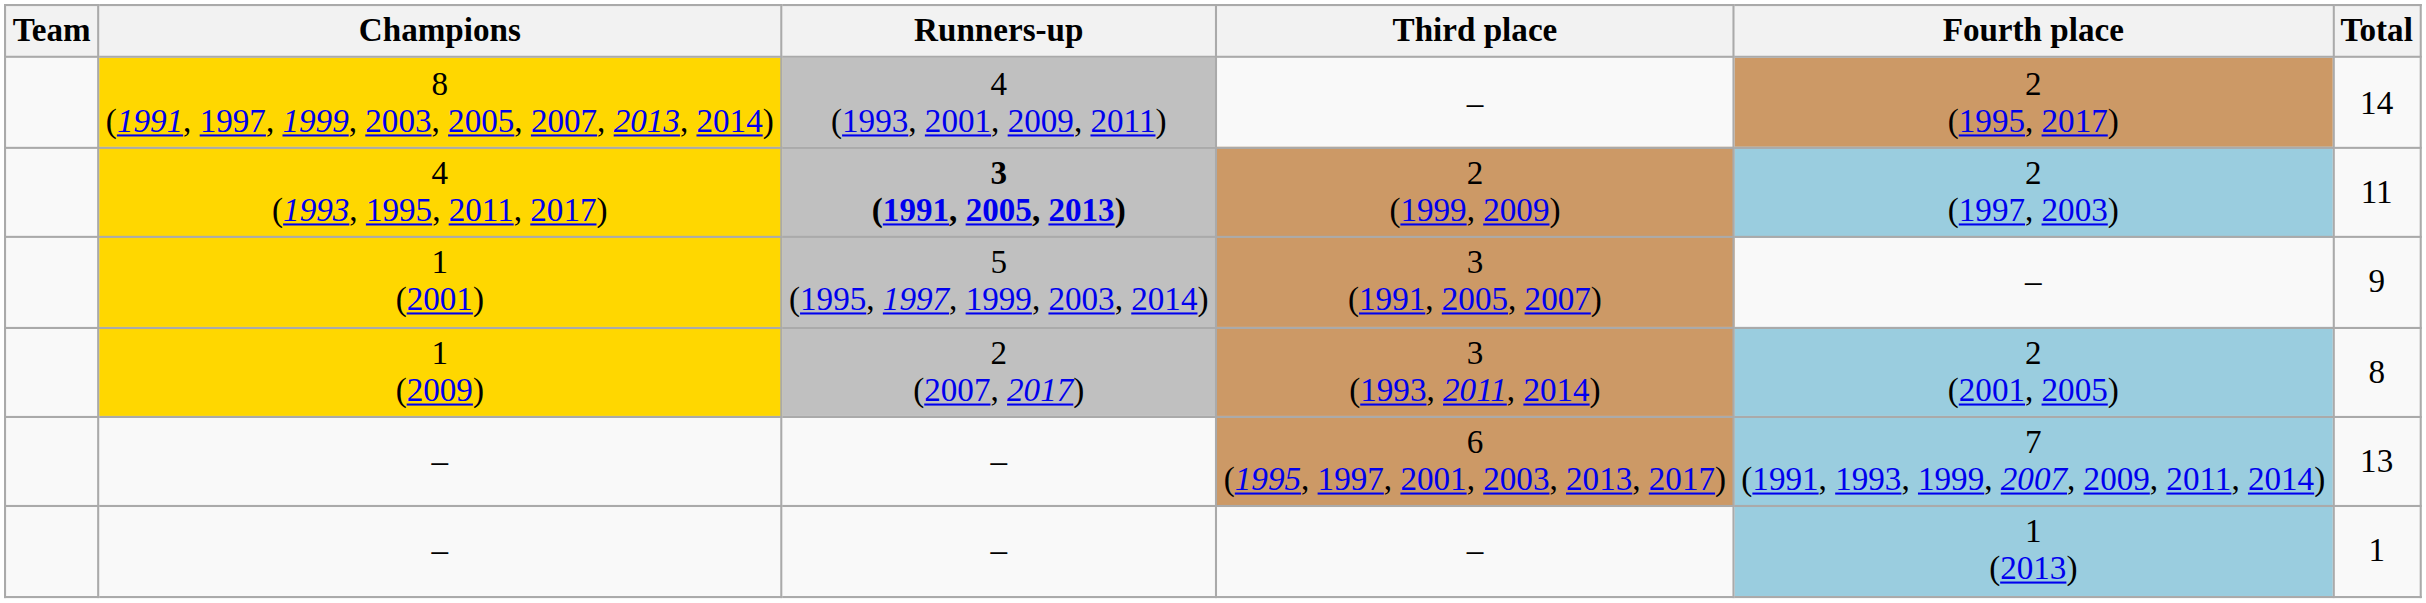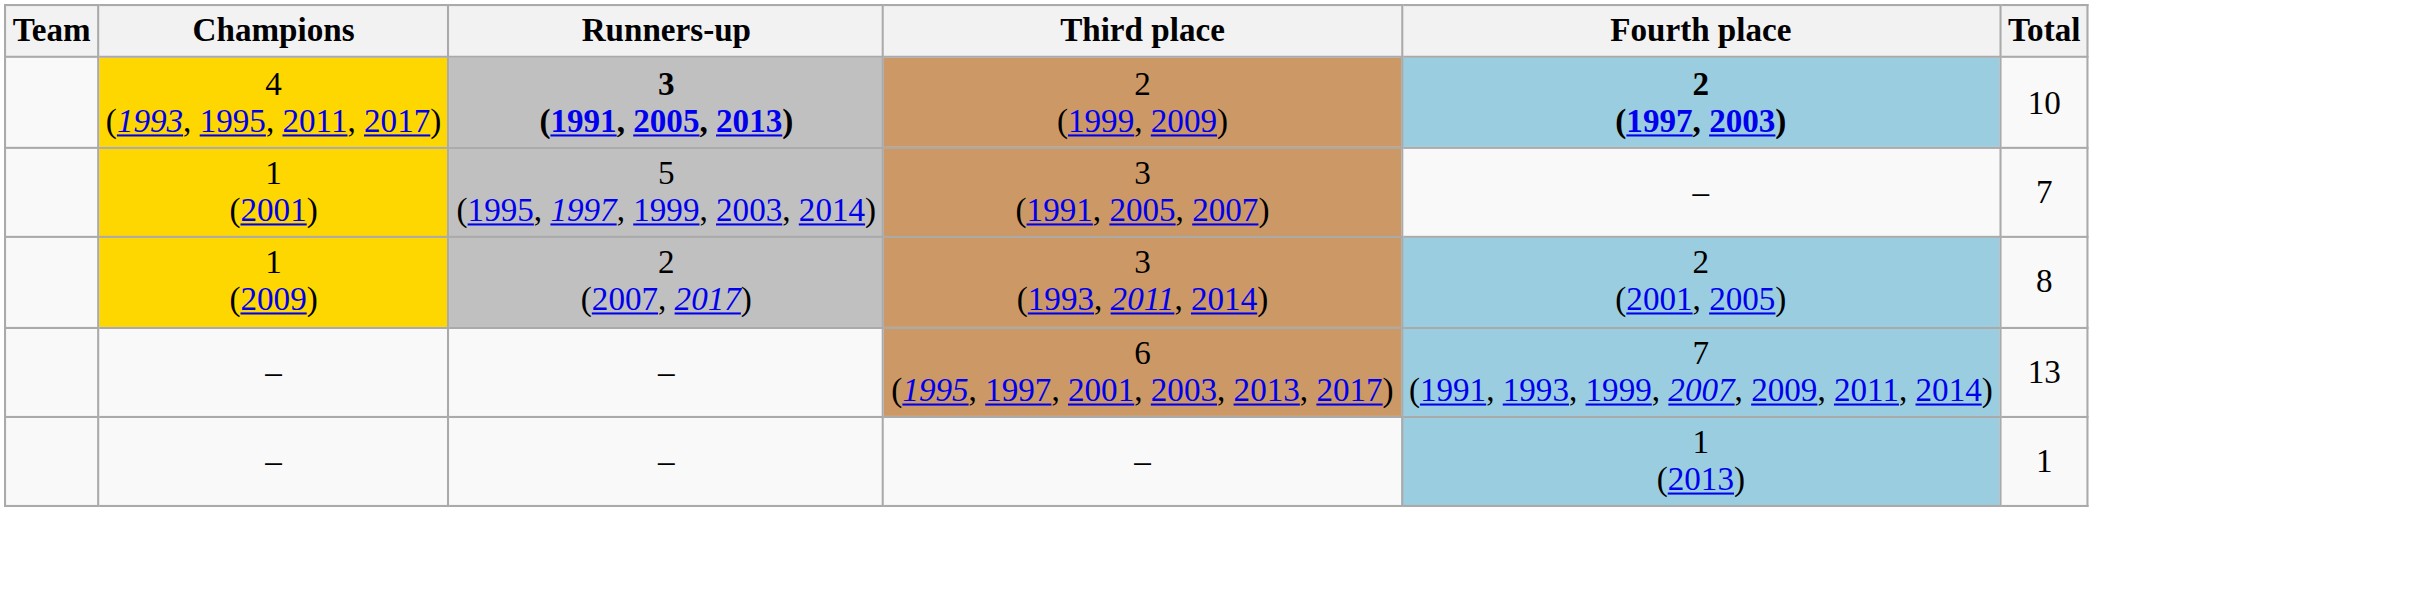- row: 8 (1991, 1997, 1999, 2003, 2005, 2007, 2013, 2014) | 4 (1993, 2001, 2009, 2011) | – | 2 (1995, 2017) | 14
4 (1993, 1995, 2011, 2017) | Fourth place: normal -> bold
4 (1993, 1995, 2011, 2017) | Total: 11 -> 10
1 (2001) | Total: 9 -> 7
